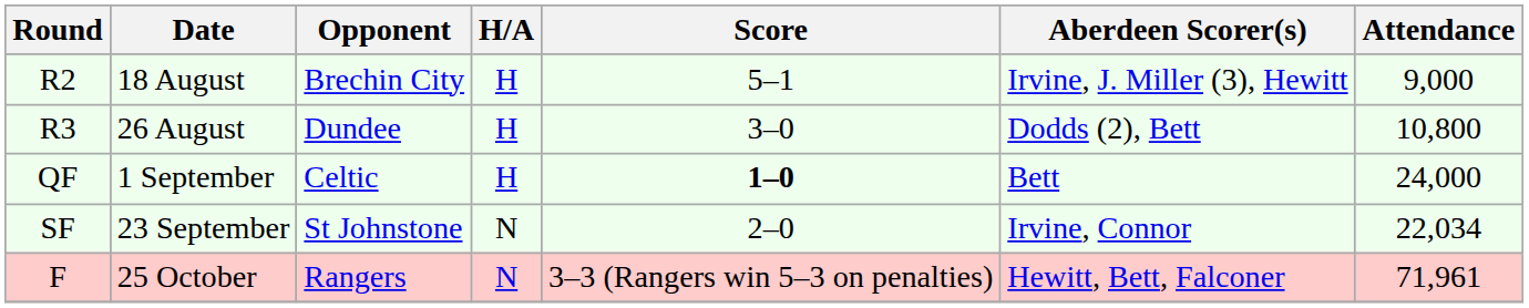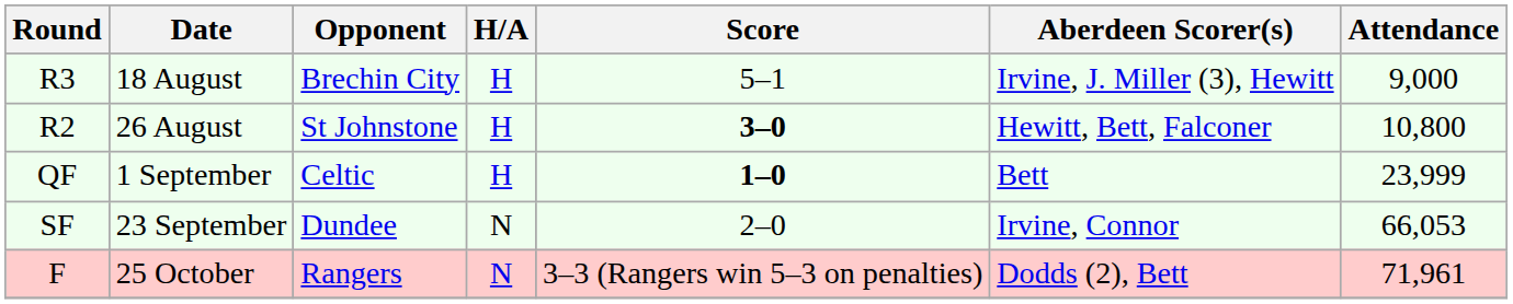18 August | Round: R2 -> R3
26 August | Round: R3 -> R2
26 August | Opponent: Dundee -> St Johnstone
26 August | Score: normal -> bold
26 August | Aberdeen Scorer(s): Dodds (2), Bett -> Hewitt, Bett, Falconer
1 September | Attendance: 24,000 -> 23,999
23 September | Opponent: St Johnstone -> Dundee
23 September | Attendance: 22,034 -> 66,053
25 October | Aberdeen Scorer(s): Hewitt, Bett, Falconer -> Dodds (2), Bett
